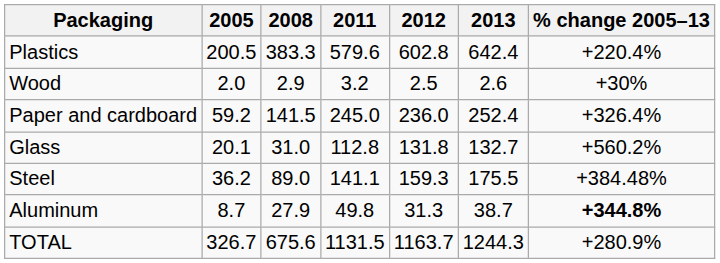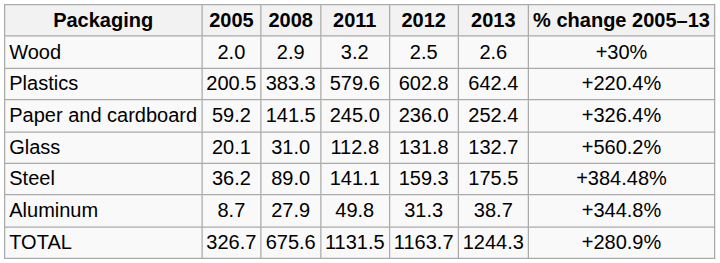rows swapped: Plastics <-> Wood
Aluminum | % change 2005–13: bold -> normal
